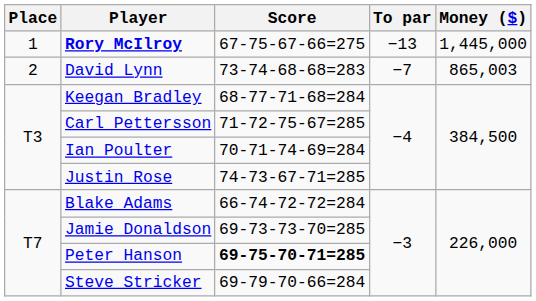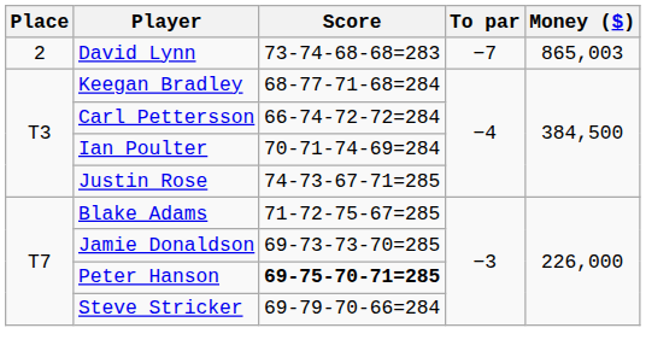- row: 1 | Rory McIlroy | 67-75-67-66=275 | −13 | 1,445,000
Carl Pettersson | Score: 71-72-75-67=285 -> 66-74-72-72=284
Blake Adams | Score: 66-74-72-72=284 -> 71-72-75-67=285
